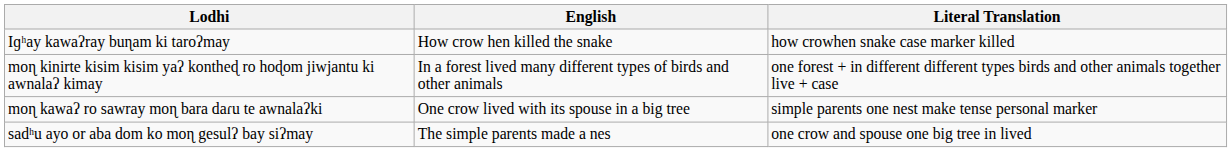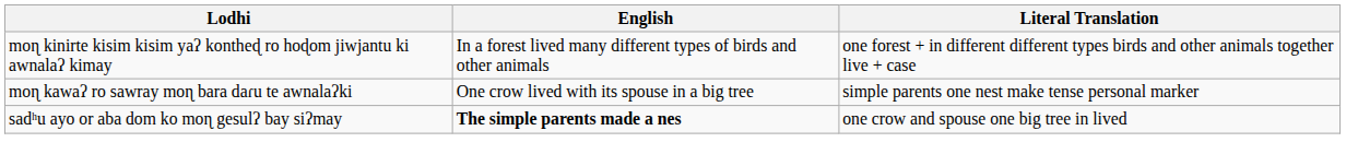- row: Iɡʰay kawaʔray buɳam ki taroʔmay | How crow hen killed the snake | how crowhen snake case marker killed
sadʰu ayo or aba dom ko moɳ gesulʔ bay siʔmay | English: normal -> bold
